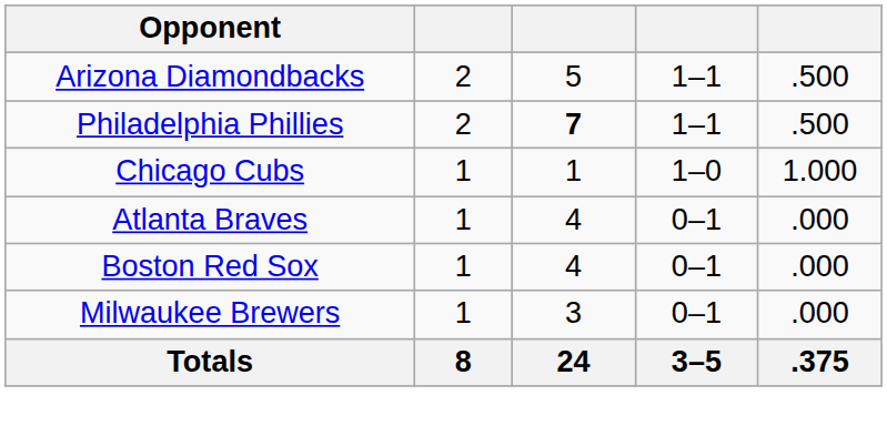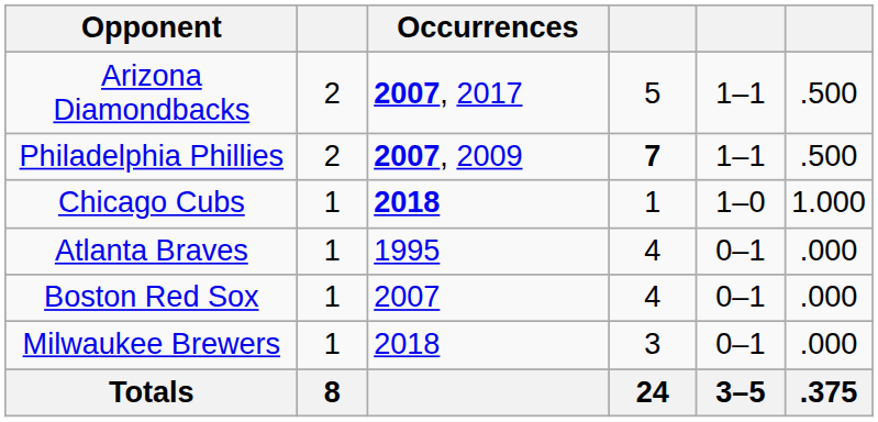+ column: Occurrences | 2007, 2017 | 2007, 2009 | 2018 | 1995 | 2007 | 2018
